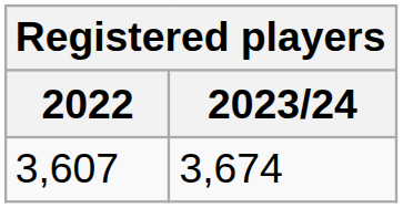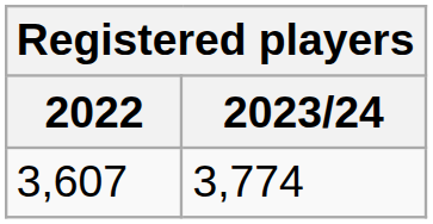3,607 | 2023/24: 3,674 -> 3,774
